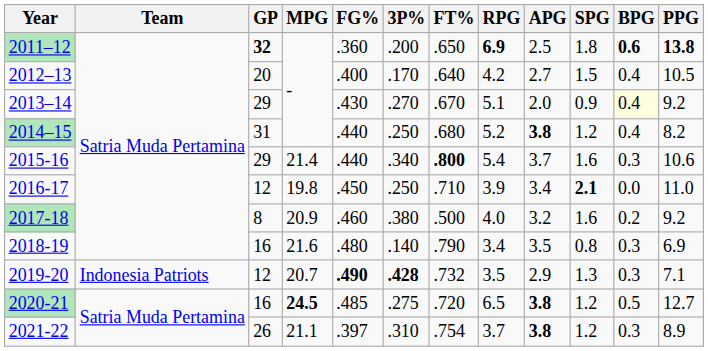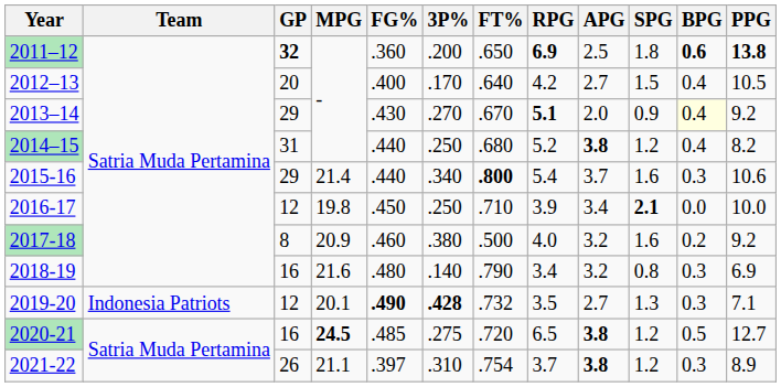2013–14 | RPG: normal -> bold
2016-17 | PPG: 11.0 -> 10.0
2018-19 | APG: 3.5 -> 3.2
2019-20 | MPG: 20.7 -> 20.1
2019-20 | APG: 2.9 -> 2.7
